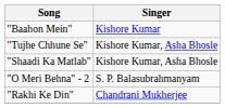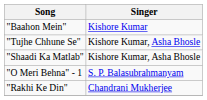+ row: "O Meri Behna" - 1 | S. P. Balasubrahmanyam
- row: "O Meri Behna" - 2 | S. P. Balasubrahmanyam
